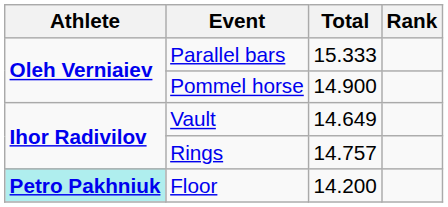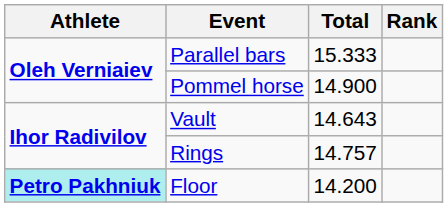Vault | Total: 14.649 -> 14.643
